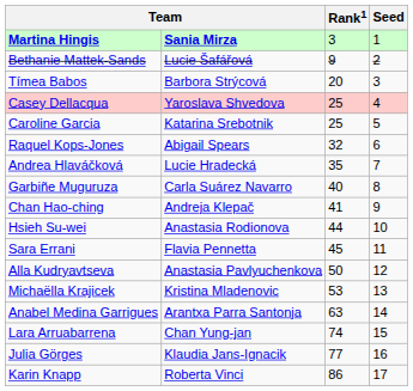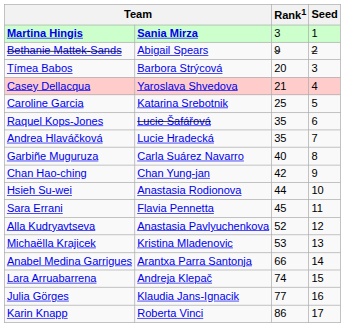Bethanie Mattek-Sands | column 2: Lucie Šafářová -> Abigail Spears
Casey Dellacqua | Rank1: 25 -> 21
Raquel Kops-Jones | column 2: Abigail Spears -> Lucie Šafářová
Raquel Kops-Jones | Rank1: 32 -> 35
Chan Hao-ching | column 2: Andreja Klepač -> Chan Yung-jan
Chan Hao-ching | Rank1: 41 -> 42
Alla Kudryavtseva | Rank1: 50 -> 52
Anabel Medina Garrigues | Rank1: 63 -> 66
Lara Arruabarrena | column 2: Chan Yung-jan -> Andreja Klepač
